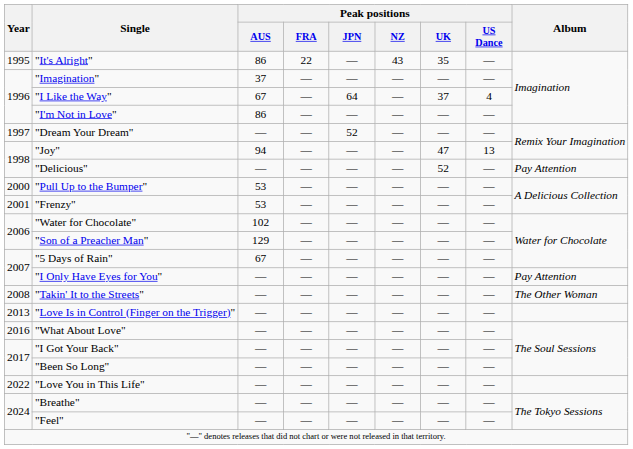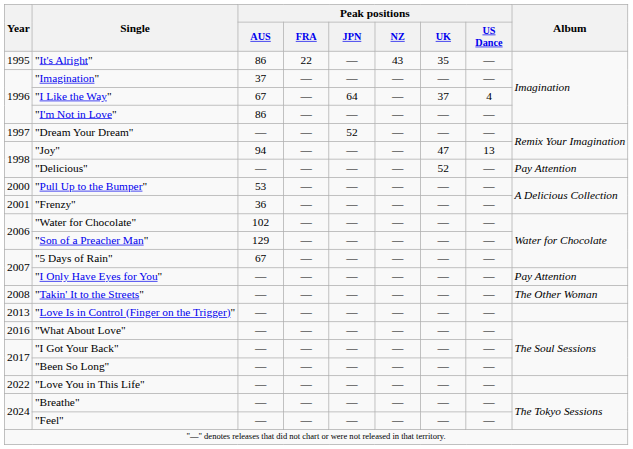"Frenzy" | Peak positions / AUS: 53 -> 36
